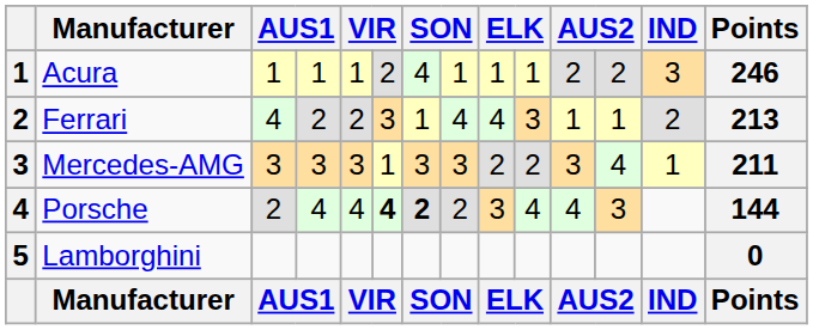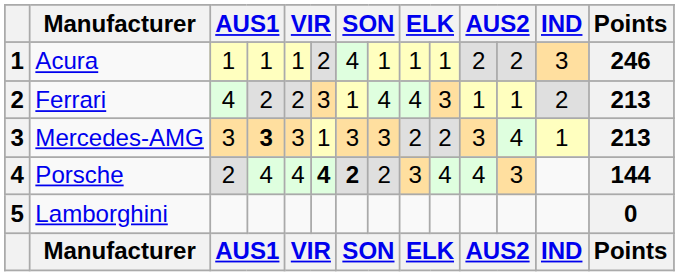Mercedes-AMG | column 4: normal -> bold
Mercedes-AMG | Points: 211 -> 213
